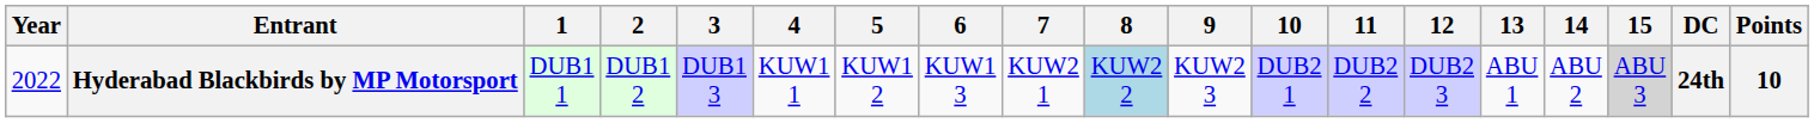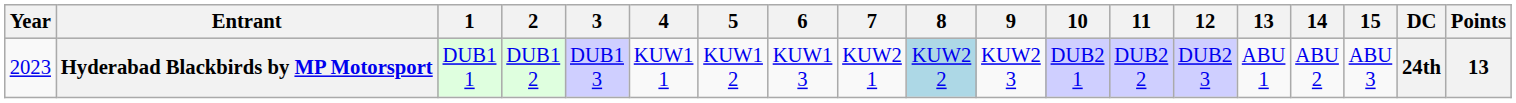Hyderabad Blackbirds by MP Motorsport | Year: 2022 -> 2023
Hyderabad Blackbirds by MP Motorsport | 15: lightgrey background -> no background
Hyderabad Blackbirds by MP Motorsport | Points: 10 -> 13
